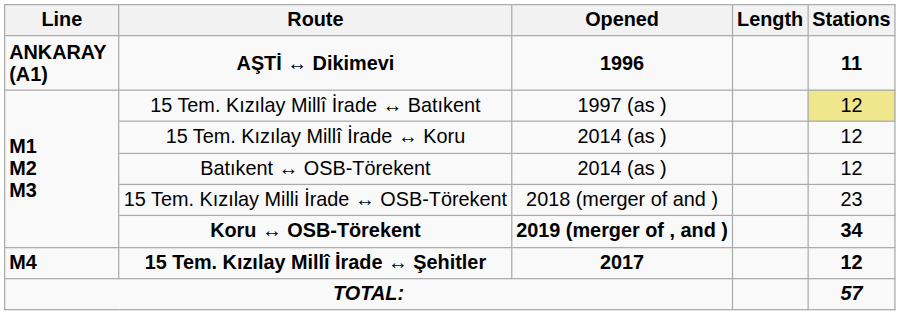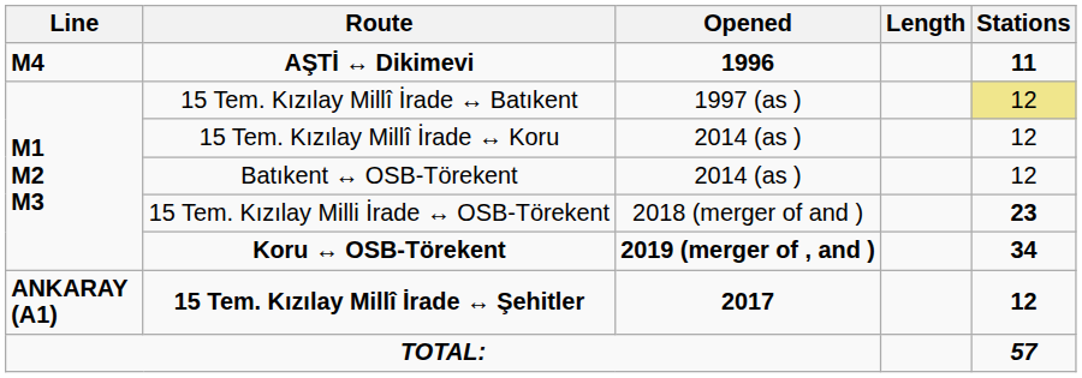AŞTİ ↔ Dikimevi | Line: ANKARAY (A1) -> M4
15 Tem. Kızılay Milli İrade ↔ OSB-Törekent | Stations: normal -> bold
15 Tem. Kızılay Millî İrade ↔ Şehitler | Line: M4 -> ANKARAY (A1)
